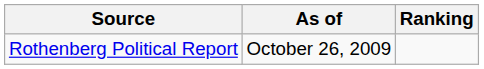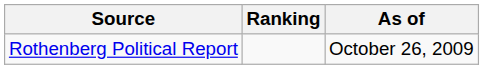columns swapped: Ranking <-> As of
